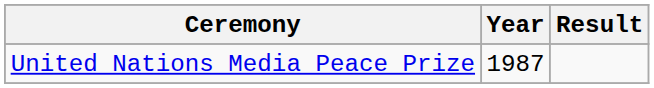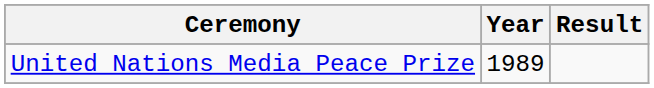United Nations Media Peace Prize | Year: 1987 -> 1989
